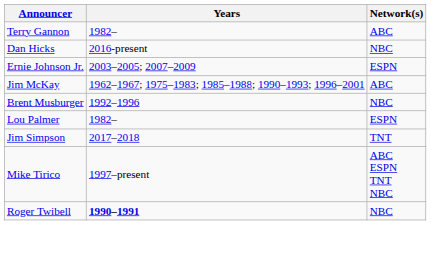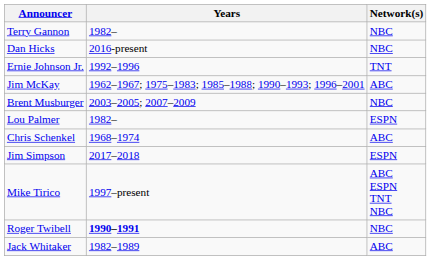Terry Gannon | Network(s): ABC -> NBC
Ernie Johnson Jr. | Years: 2003–2005; 2007–2009 -> 1992–1996
Ernie Johnson Jr. | Network(s): ESPN -> TNT
Brent Musburger | Years: 1992–1996 -> 2003–2005; 2007–2009
+ row: Chris Schenkel | 1968–1974 | ABC
Jim Simpson | Network(s): TNT -> ESPN
+ row: Jack Whitaker | 1982–1989 | ABC
